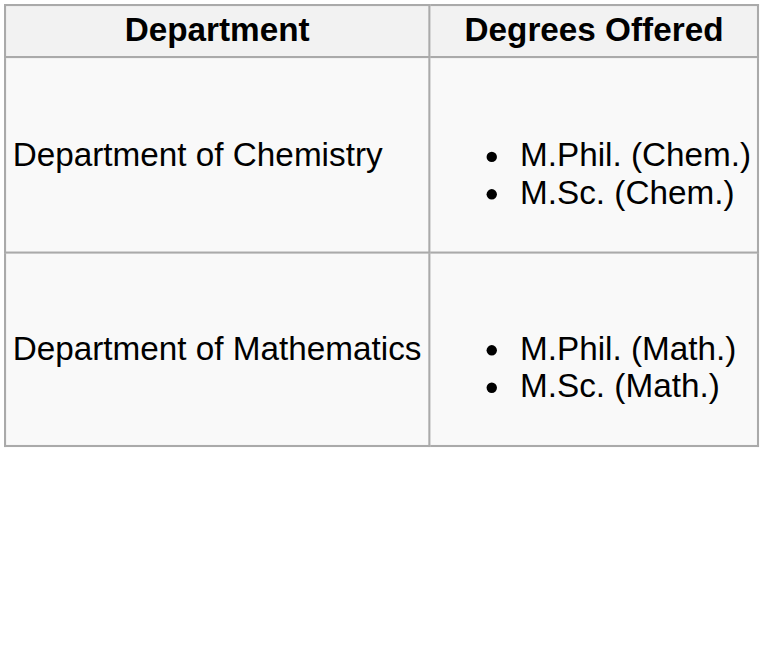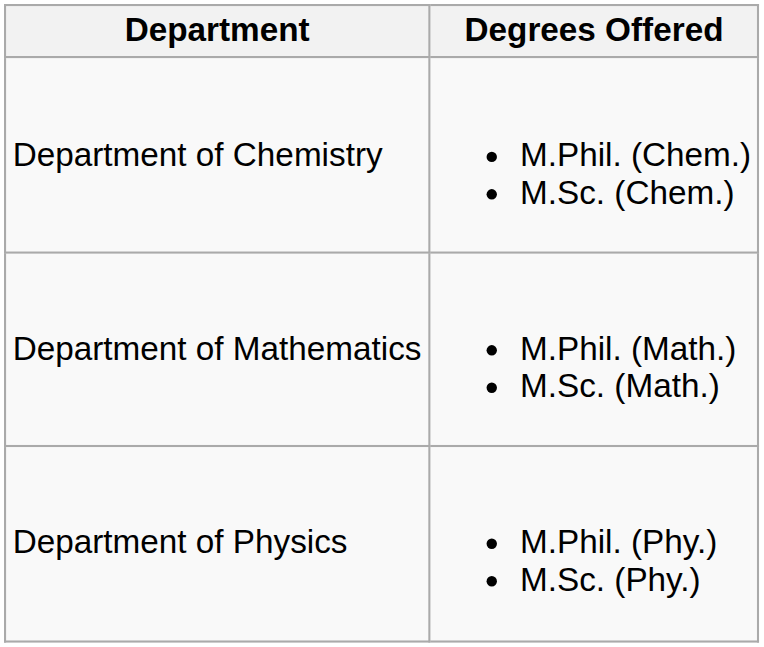+ row: Department of Physics | M.Phil. (Phy.) M.Sc. (Phy.)
